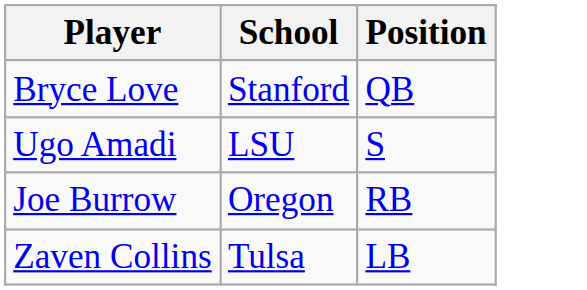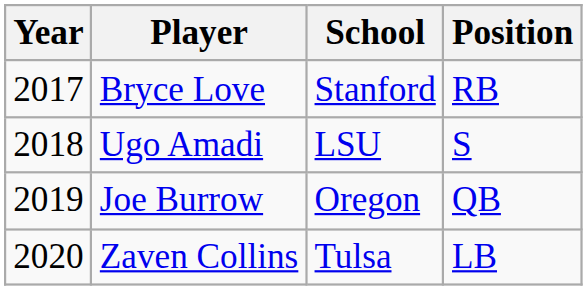+ column: Year | 2017 | 2018 | 2019 | 2020
Bryce Love | Position: QB -> RB
Joe Burrow | Position: RB -> QB
